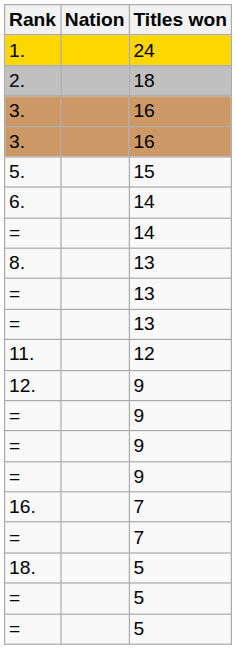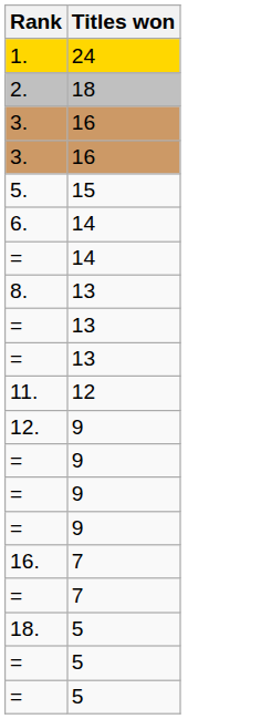- column: Nation
